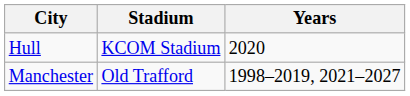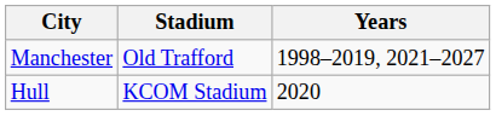rows swapped: Manchester <-> Hull
